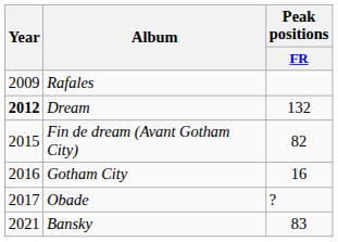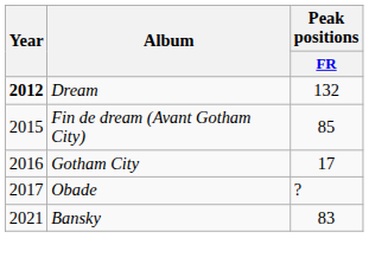- row: 2009 | Rafales
Fin de dream (Avant Gotham City) | Peak positions / FR: 82 -> 85
Gotham City | Peak positions / FR: 16 -> 17
